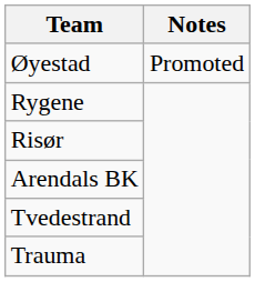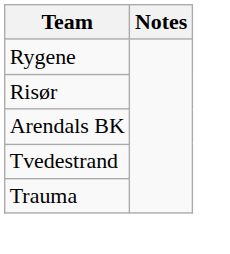- row: Øyestad | Promoted
